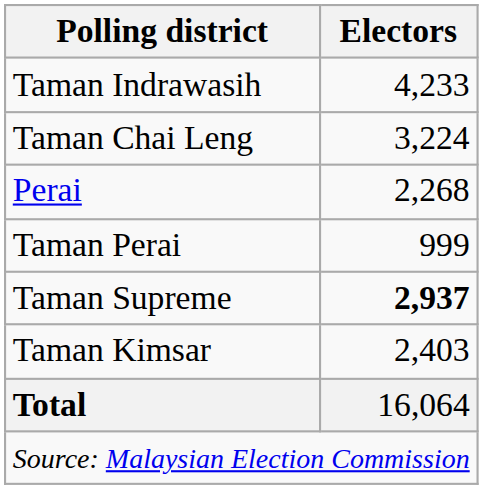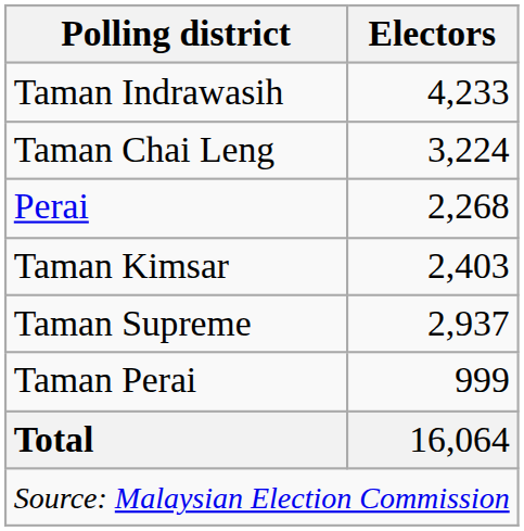rows swapped: Taman Perai <-> Taman Kimsar
Taman Supreme | Electors: bold -> normal
